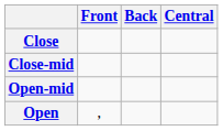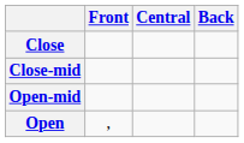columns swapped: Central <-> Back
